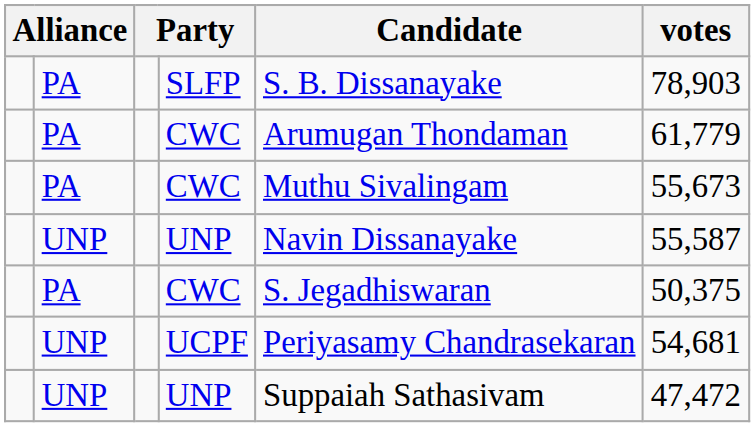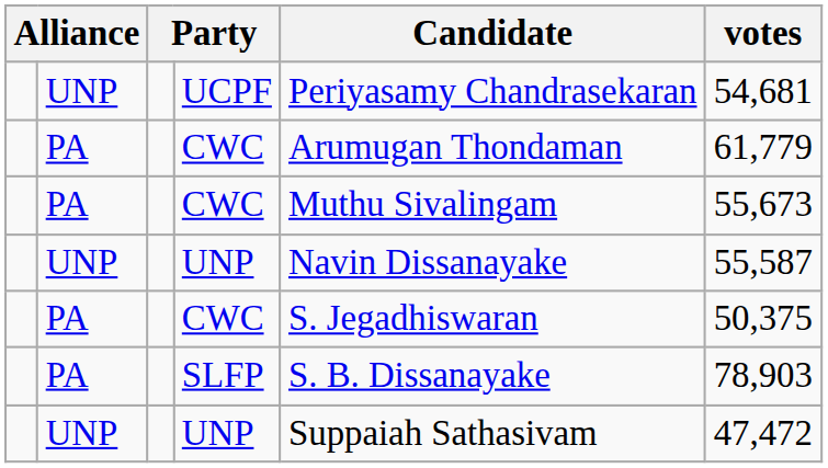rows swapped: SLFP <-> UCPF
